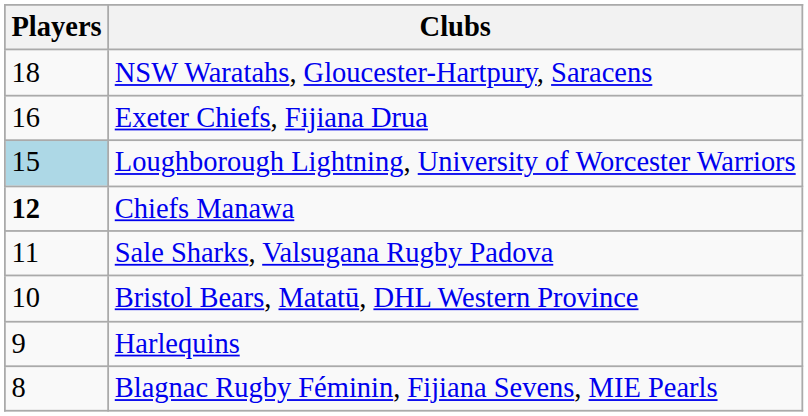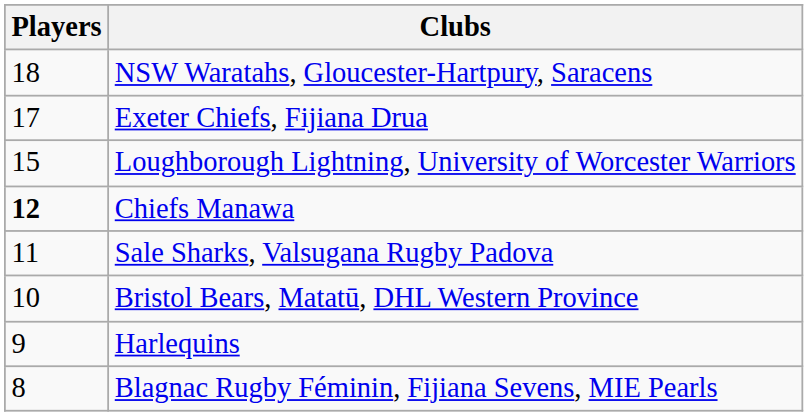Exeter Chiefs, Fijiana Drua | Players: 16 -> 17
Loughborough Lightning, University of Worcester Warriors | Players: lightblue background -> no background
